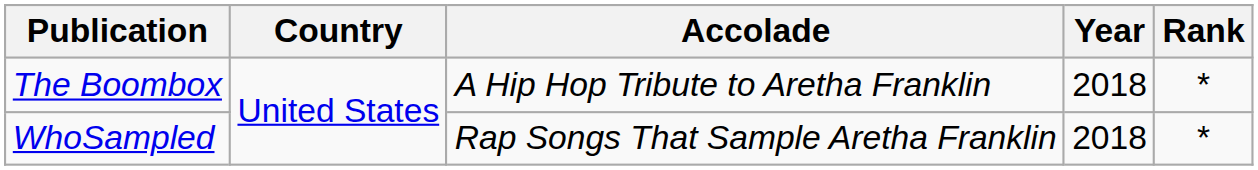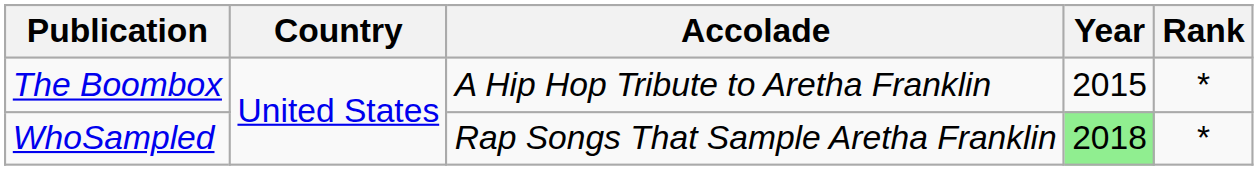The Boombox | Year: 2018 -> 2015
WhoSampled | Year: no background -> lightgreen background
